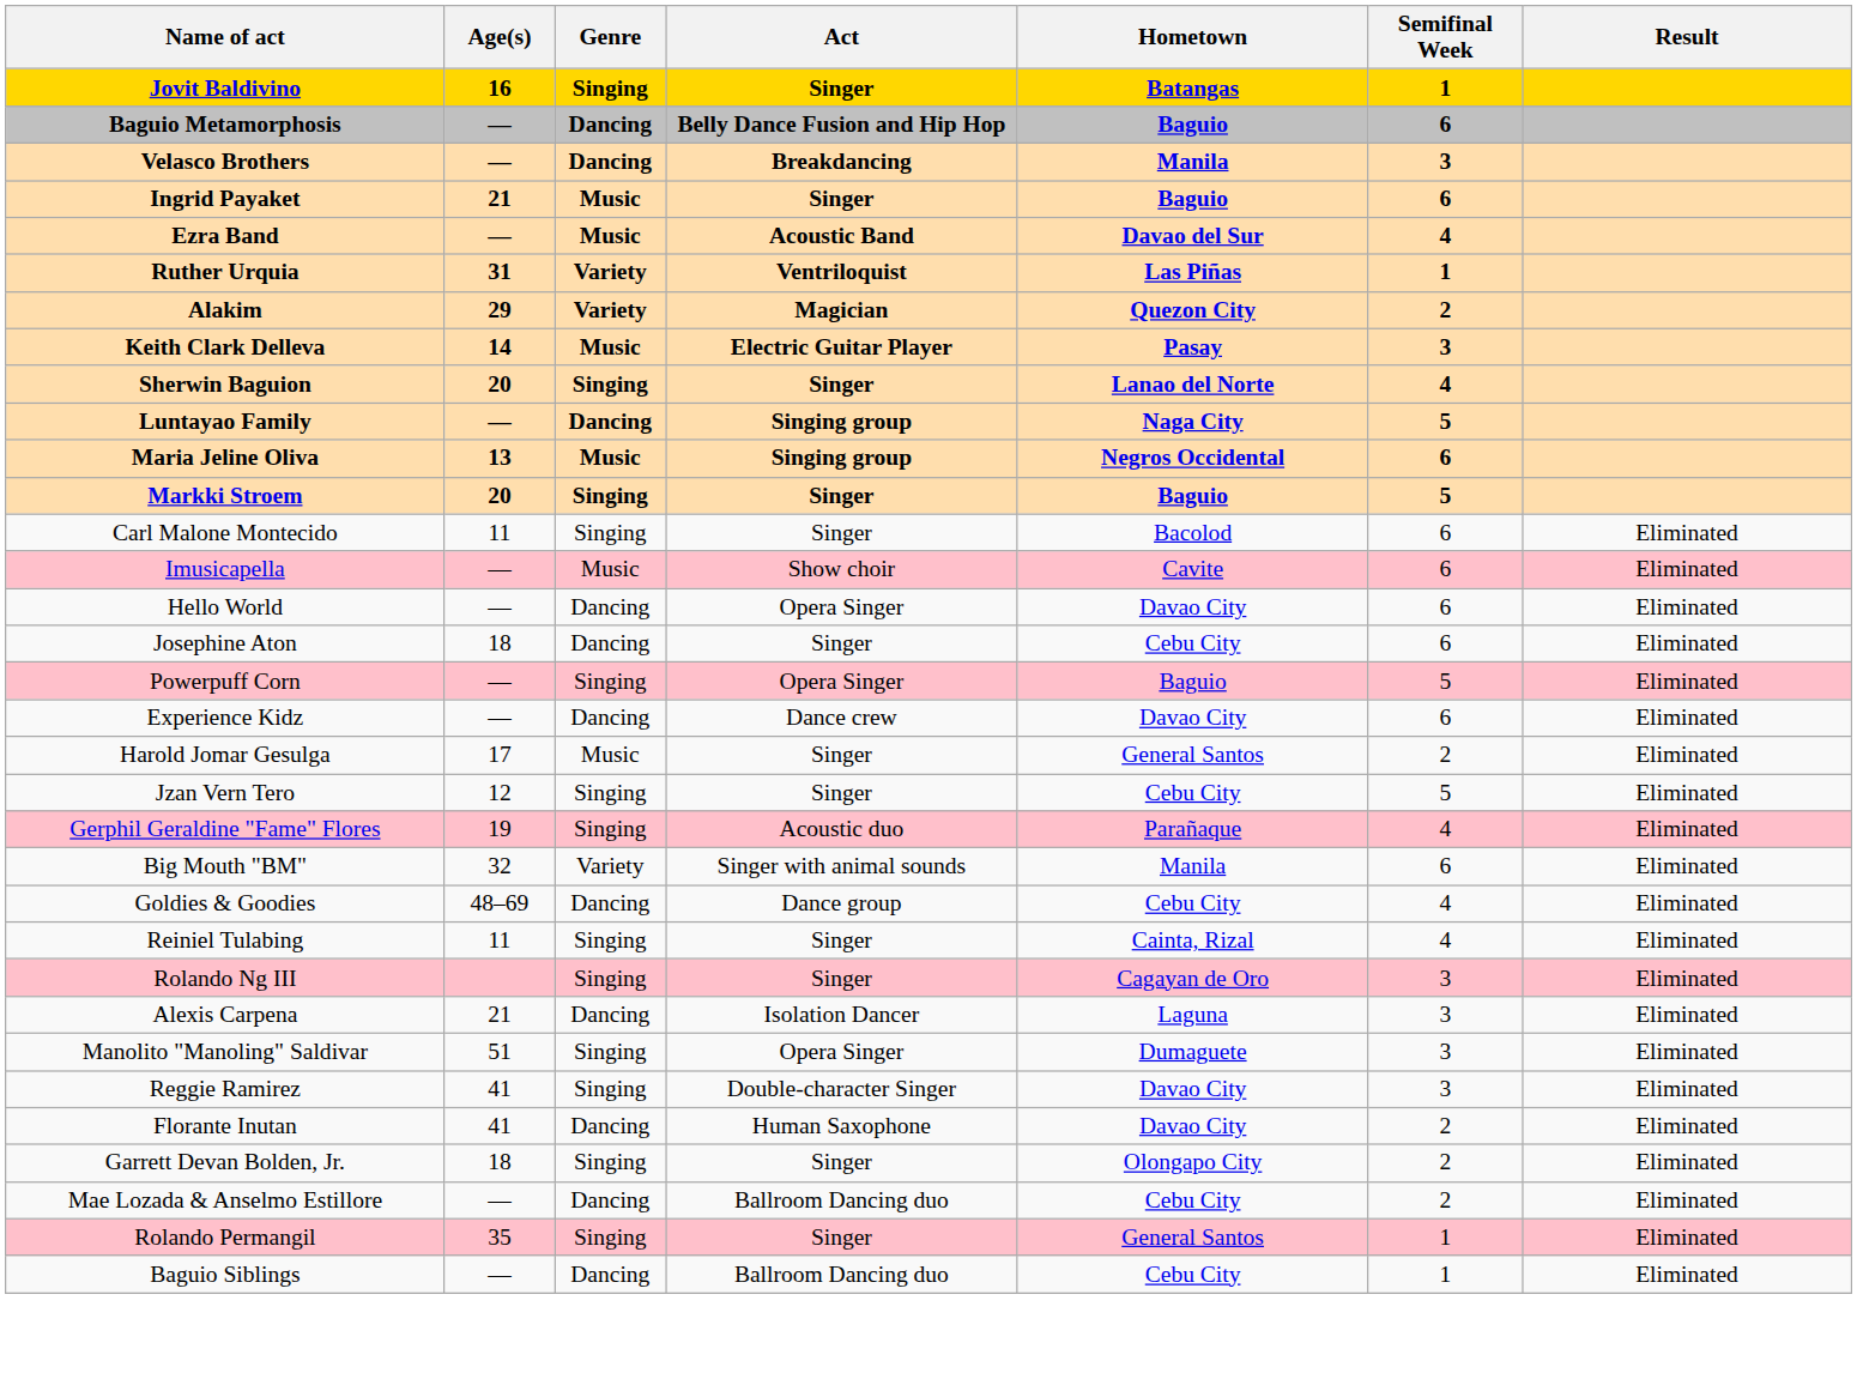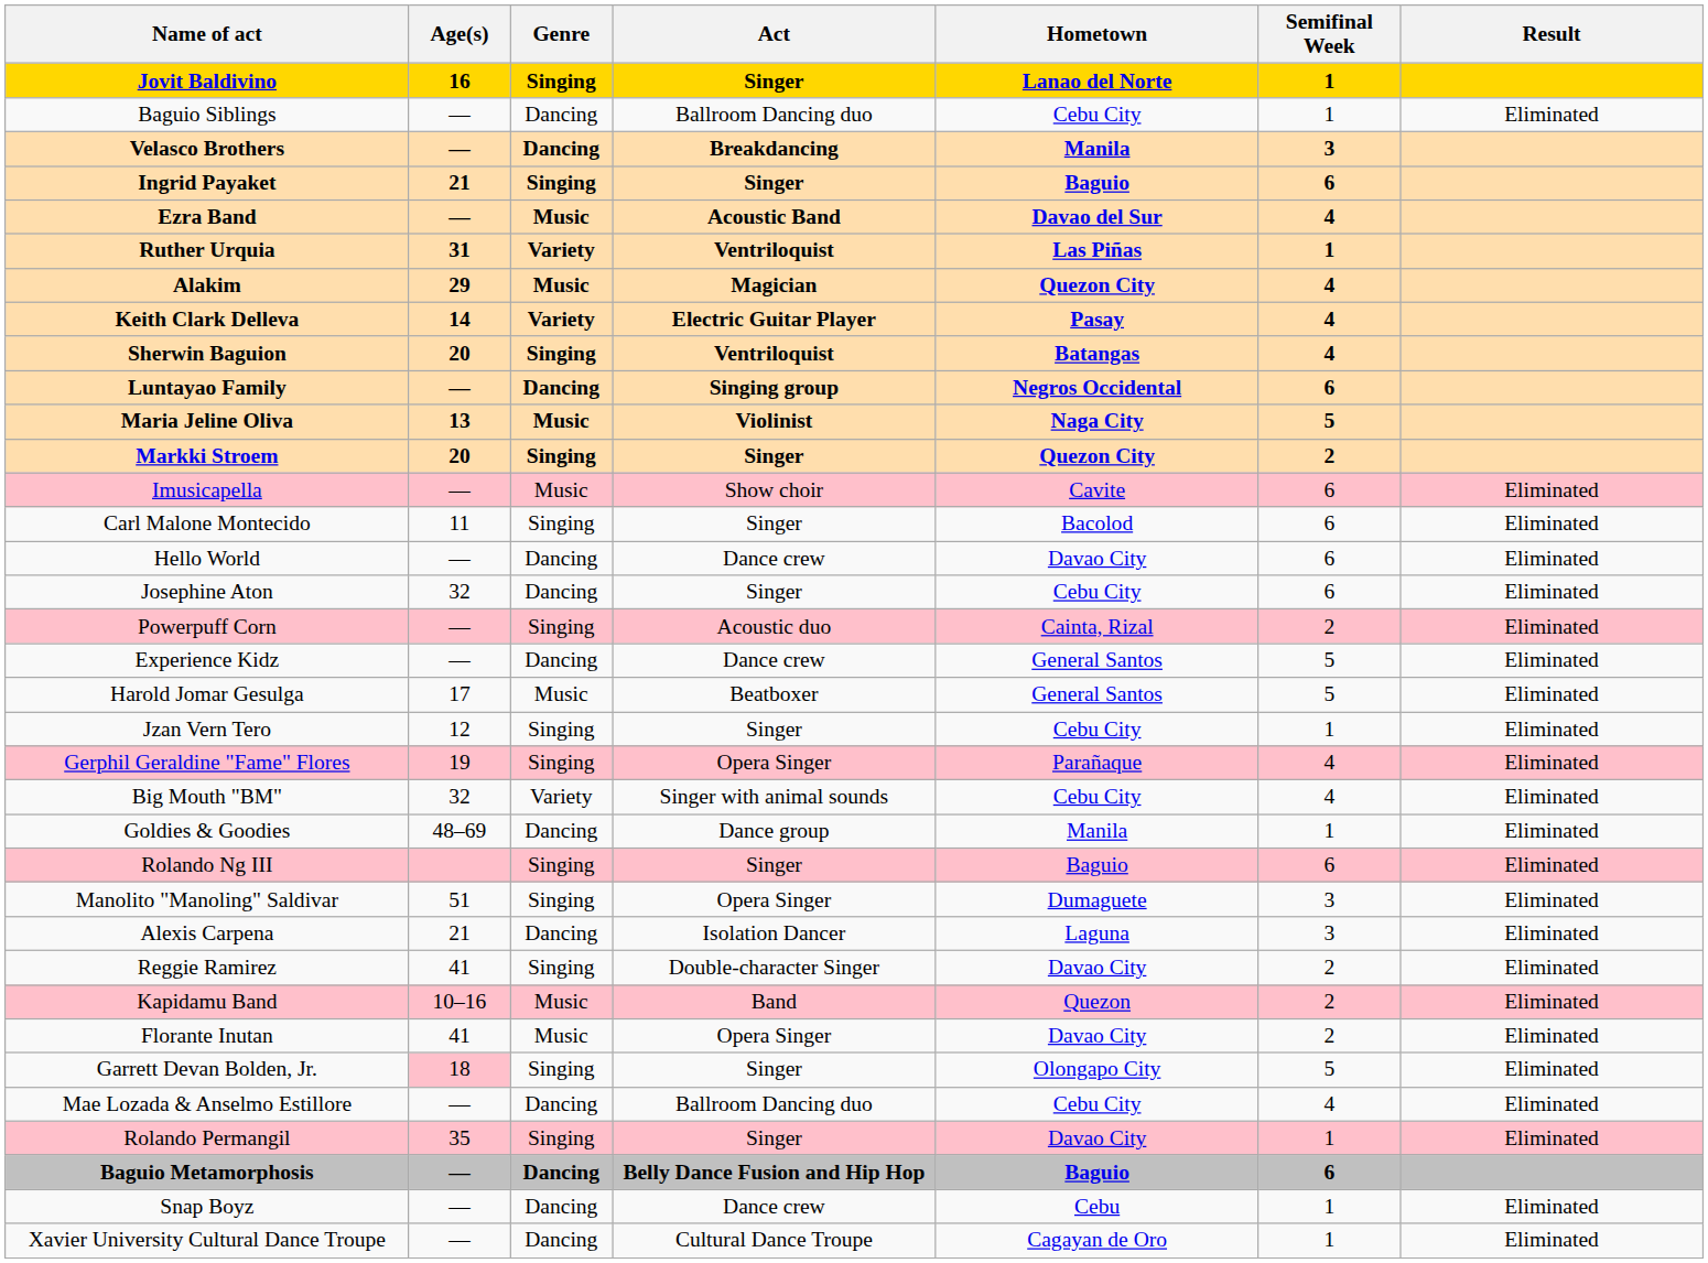Jovit Baldivino | Hometown: Batangas -> Lanao del Norte
rows swapped: Baguio Metamorphosis <-> Baguio Siblings
Ingrid Payaket | Genre: Music -> Singing
Alakim | Genre: Variety -> Music
Alakim | Semifinal Week: 2 -> 4
Keith Clark Delleva | Genre: Music -> Variety
Keith Clark Delleva | Semifinal Week: 3 -> 4
Sherwin Baguion | Act: Singer -> Ventriloquist
Sherwin Baguion | Hometown: Lanao del Norte -> Batangas
Luntayao Family | Hometown: Naga City -> Negros Occidental
Luntayao Family | Semifinal Week: 5 -> 6
Maria Jeline Oliva | Act: Singing group -> Violinist
Maria Jeline Oliva | Hometown: Negros Occidental -> Naga City
Maria Jeline Oliva | Semifinal Week: 6 -> 5
Markki Stroem | Hometown: Baguio -> Quezon City
Markki Stroem | Semifinal Week: 5 -> 2
rows swapped: Imusicapella <-> Carl Malone Montecido
Hello World | Act: Opera Singer -> Dance crew
Josephine Aton | Age(s): 18 -> 32
Powerpuff Corn | Act: Opera Singer -> Acoustic duo
Powerpuff Corn | Hometown: Baguio -> Cainta, Rizal
Powerpuff Corn | Semifinal Week: 5 -> 2
Experience Kidz | Hometown: Davao City -> General Santos
Experience Kidz | Semifinal Week: 6 -> 5
Harold Jomar Gesulga | Act: Singer -> Beatboxer
Harold Jomar Gesulga | Semifinal Week: 2 -> 5
Jzan Vern Tero | Semifinal Week: 5 -> 1
Gerphil Geraldine "Fame" Flores | Act: Acoustic duo -> Opera Singer
Big Mouth "BM" | Hometown: Manila -> Cebu City
Big Mouth "BM" | Semifinal Week: 6 -> 4
Goldies & Goodies | Hometown: Cebu City -> Manila
Goldies & Goodies | Semifinal Week: 4 -> 1
- row: Reiniel Tulabing | 11 | Singing | Singer | Cainta, Rizal | 4 | Eliminated
Rolando Ng III | Hometown: Cagayan de Oro -> Baguio
Rolando Ng III | Semifinal Week: 3 -> 6
rows swapped: Alexis Carpena <-> Manolito "Manoling" Saldivar
Reggie Ramirez | Semifinal Week: 3 -> 2
+ row: Kapidamu Band | 10–16 | Music | Band | Quezon | 2 | Eliminated
Florante Inutan | Genre: Dancing -> Music
Florante Inutan | Act: Human Saxophone -> Opera Singer
Garrett Devan Bolden, Jr. | Age(s): no background -> pink background
Garrett Devan Bolden, Jr. | Semifinal Week: 2 -> 5
Mae Lozada & Anselmo Estillore | Semifinal Week: 2 -> 4
Rolando Permangil | Hometown: General Santos -> Davao City
+ row: Snap Boyz | — | Dancing | Dance crew | Cebu | 1 | Eliminated
+ row: Xavier University Cultural Dance Troupe | — | Dancing | Cultural Dance Troupe | Cagayan de Oro | 1 | Eliminated
